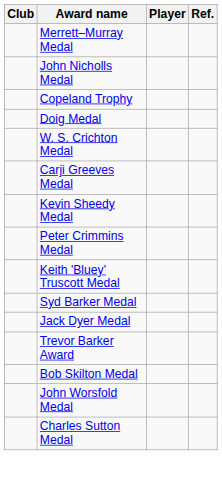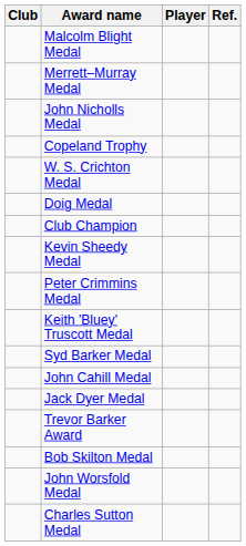+ row: Malcolm Blight Medal
rows swapped: W. S. Crichton Medal <-> Doig Medal
- row: Carji Greeves Medal
+ row: Club Champion
+ row: John Cahill Medal
